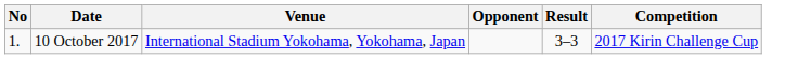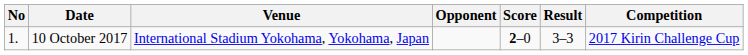+ column: Score | 2–0
